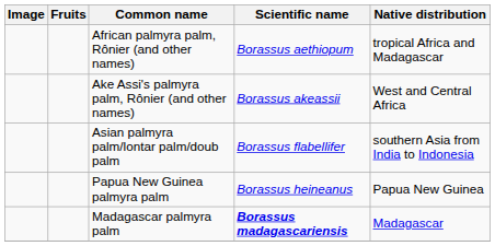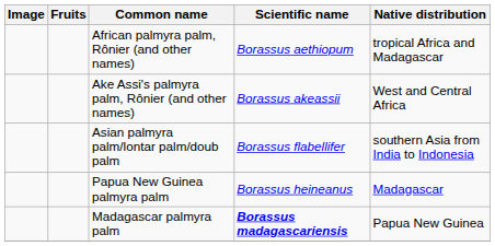Papua New Guinea palmyra palm | Native distribution: Papua New Guinea -> Madagascar
Madagascar palmyra palm | Native distribution: Madagascar -> Papua New Guinea
